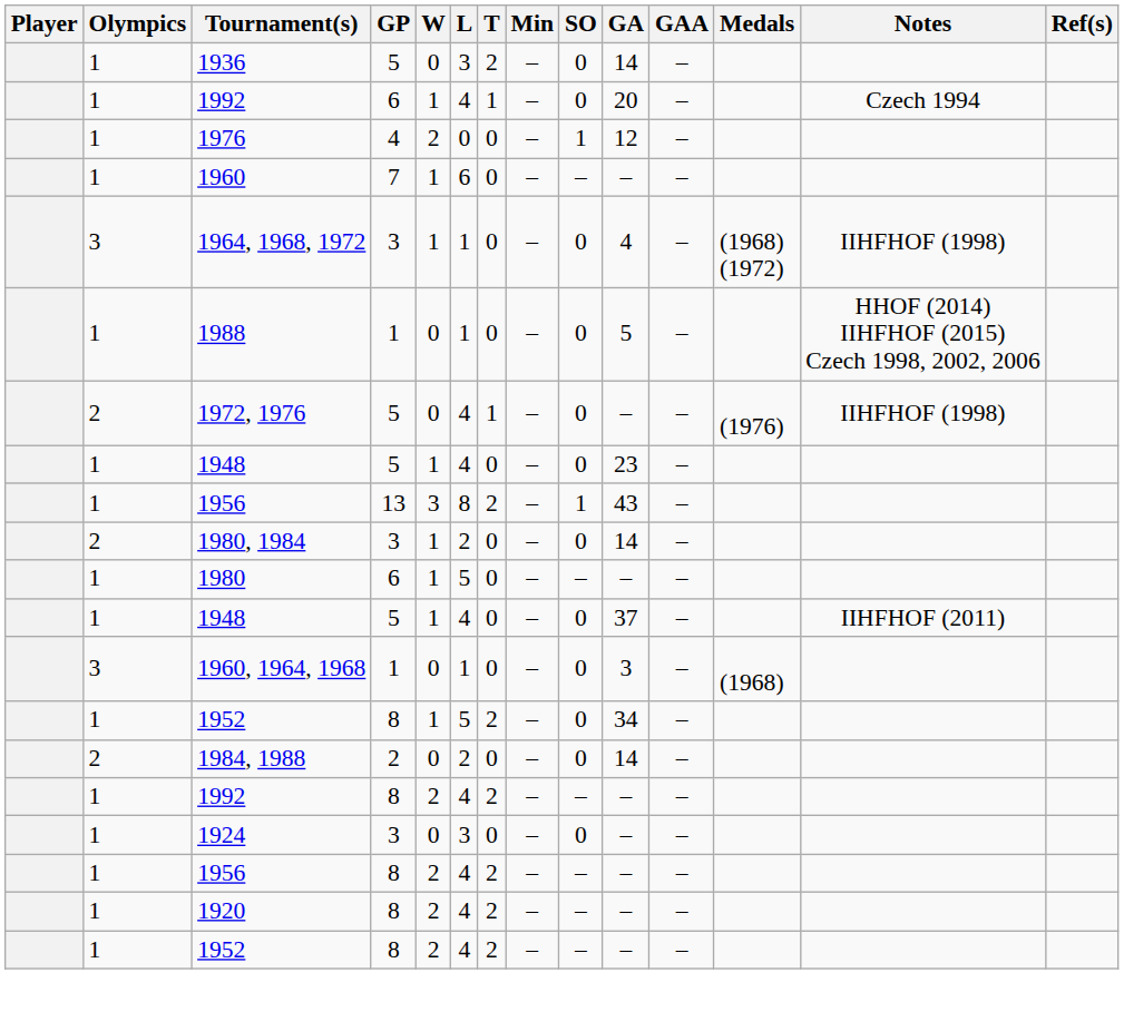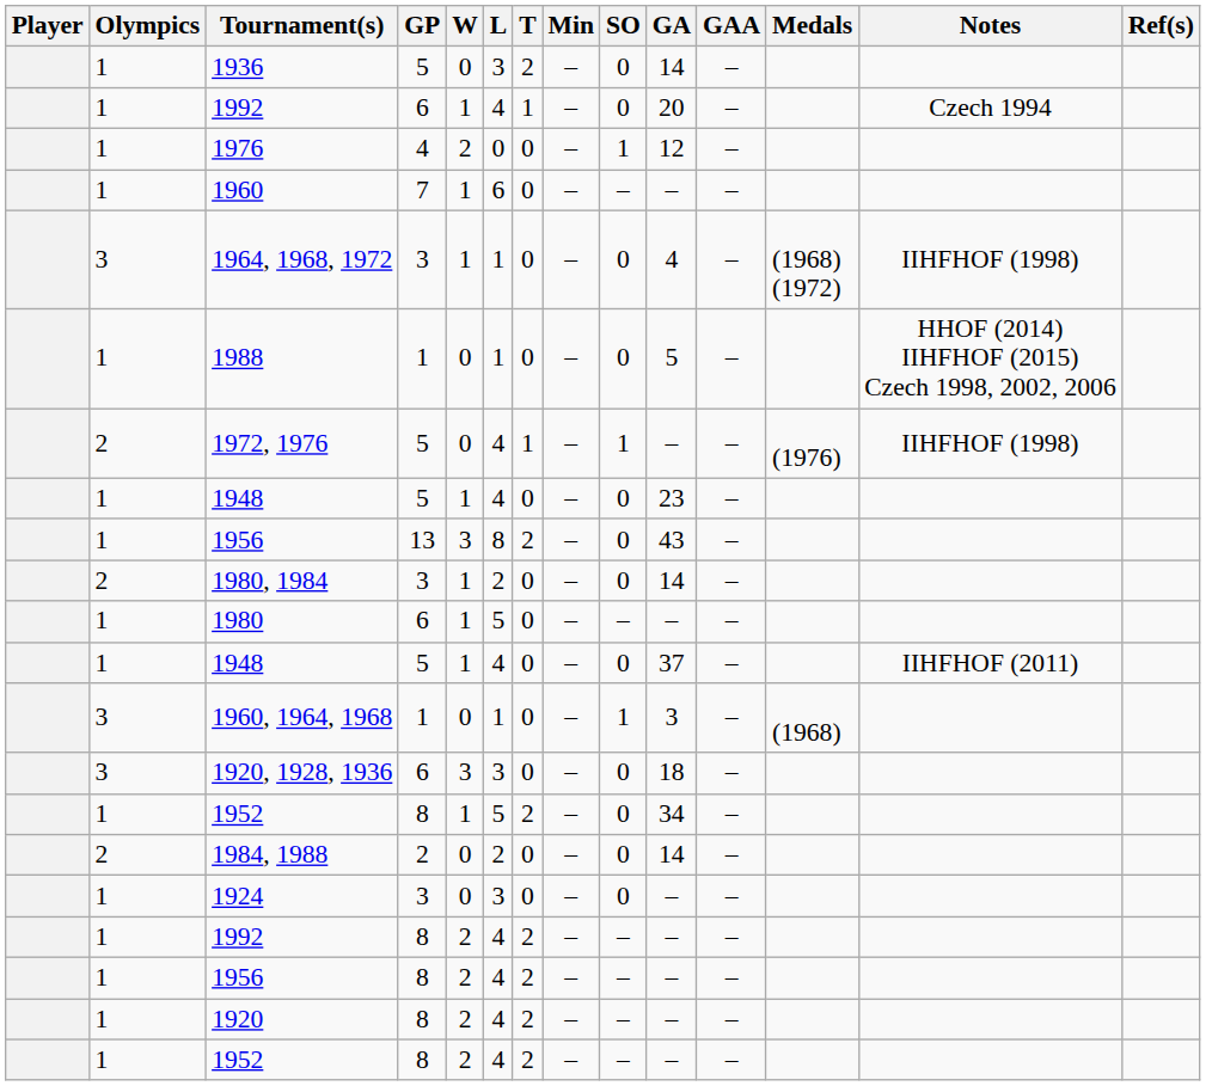1972, 1976 | SO: 0 -> 1
1956 / 13 | SO: 1 -> 0
1960, 1964, 1968 | SO: 0 -> 1
+ row: 3 | 1920, 1928, 1936 | 6 | 3 | 3 | 0 | – | 0 | 18 | –
rows swapped: 1924 <-> 1992 / 8
